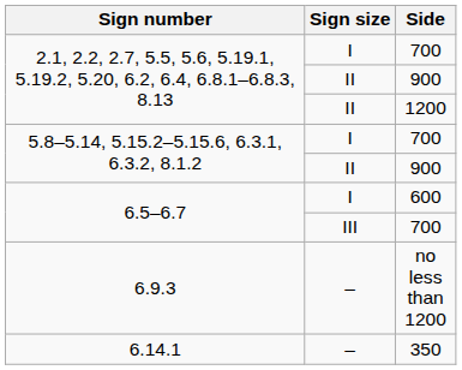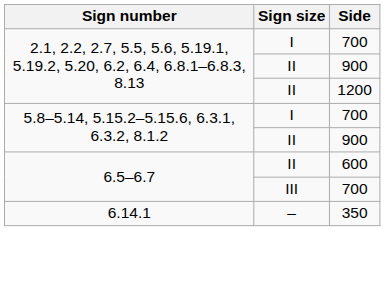600 | Sign size: I -> II
- row: 6.9.3 | – | no less than 1200
